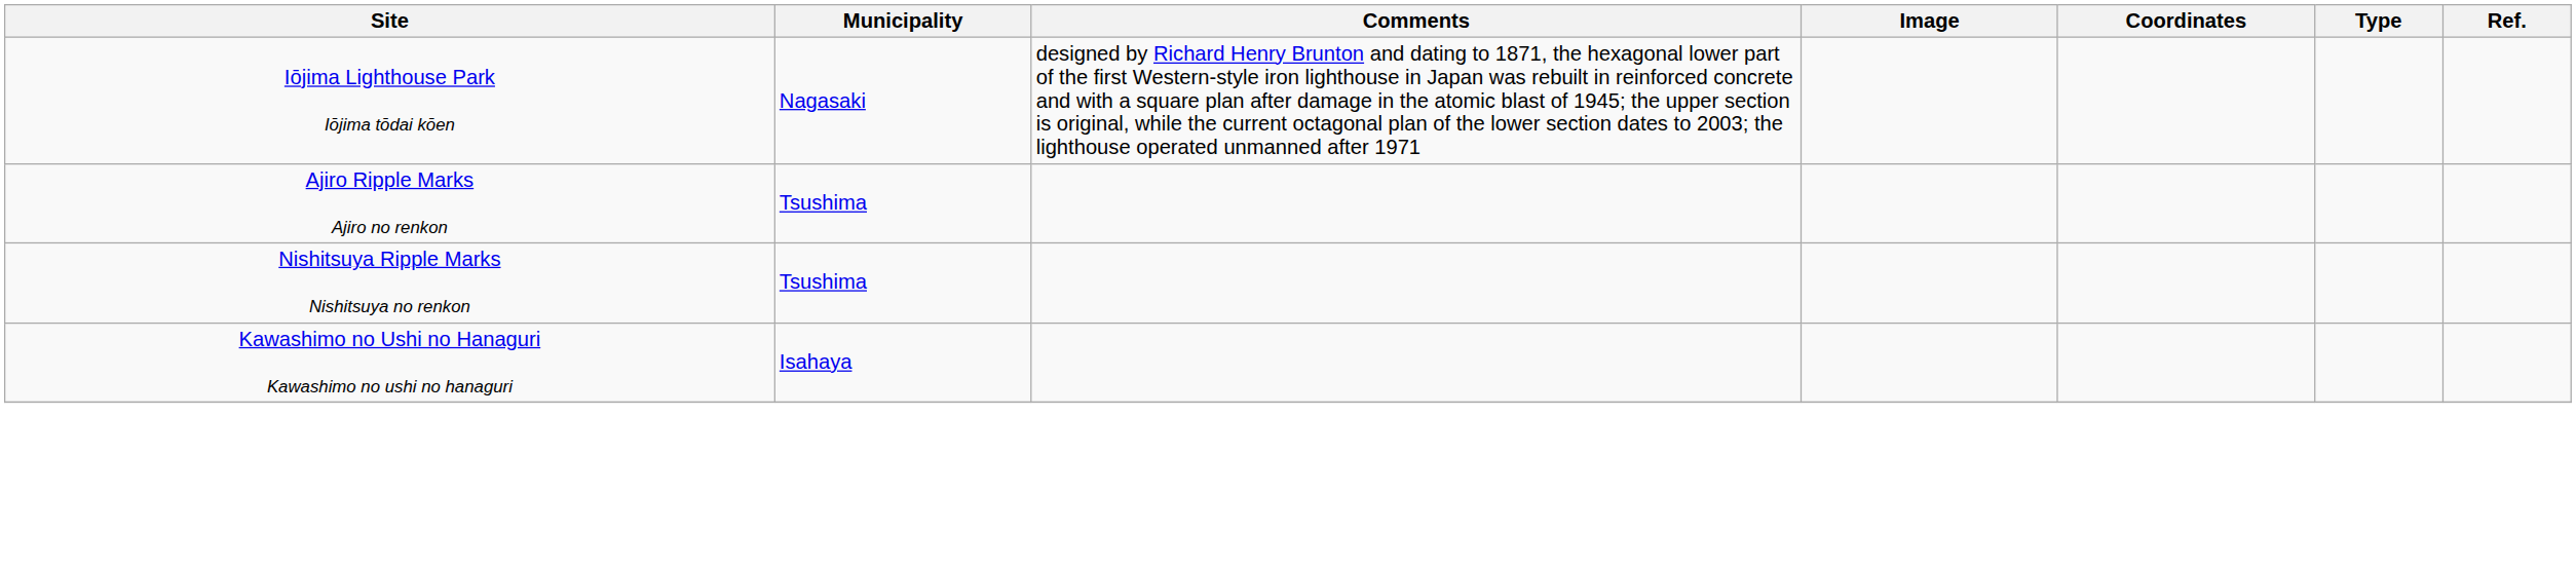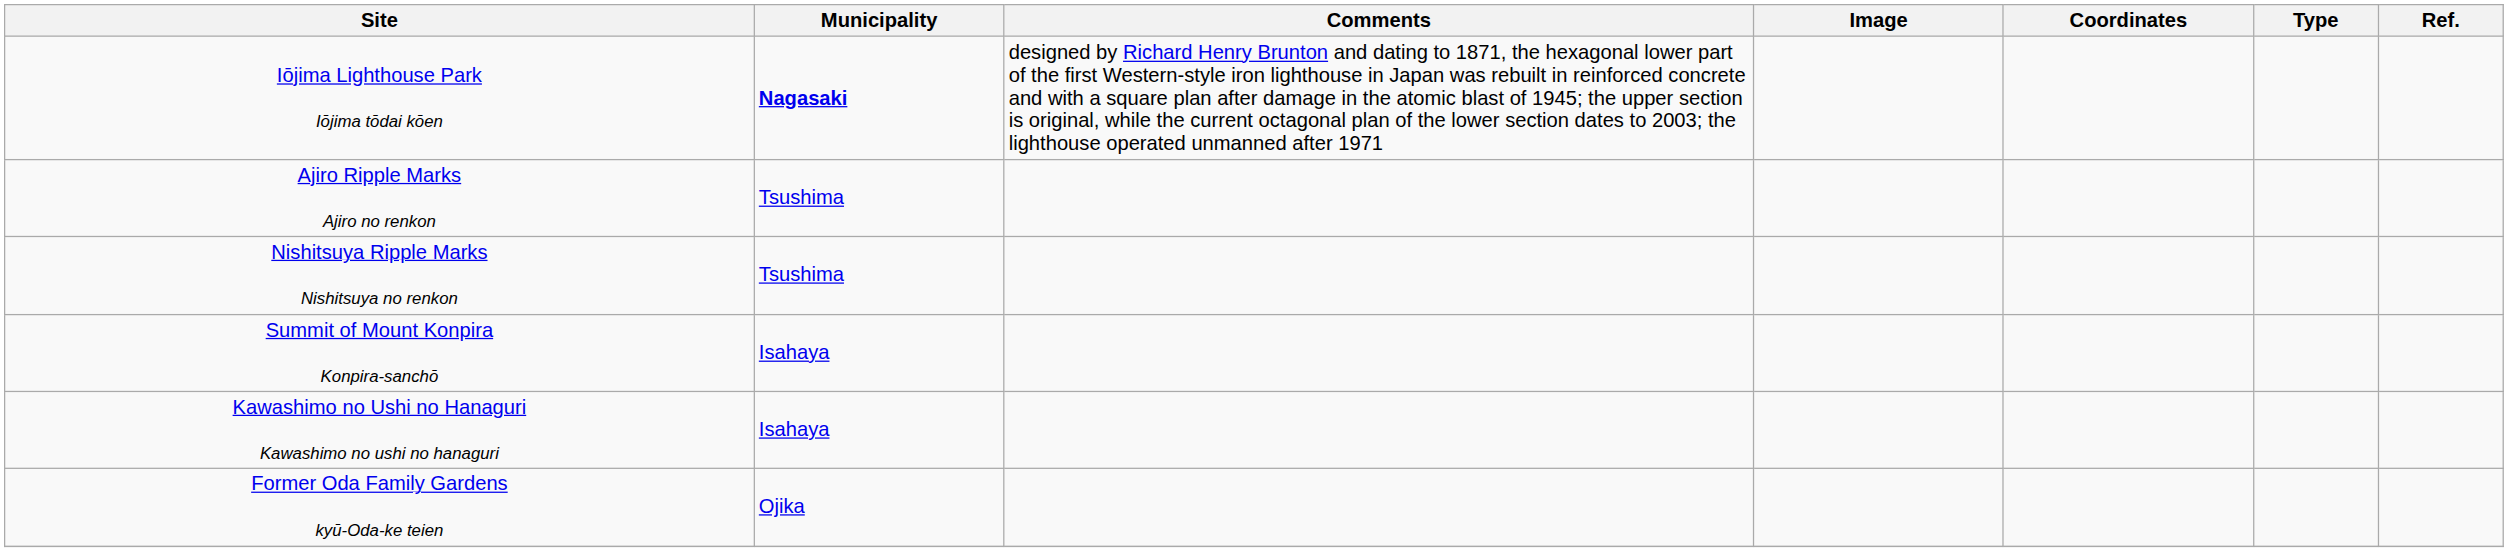Iōjima Lighthouse Park Iōjima tōdai kōen | Municipality: normal -> bold
+ row: Summit of Mount Konpira Konpira-sanchō | Isahaya
+ row: Former Oda Family Gardens kyū-Oda-ke teien | Ojika
